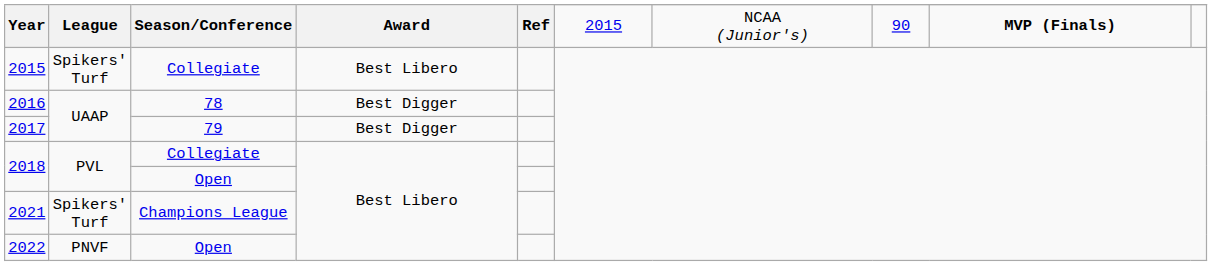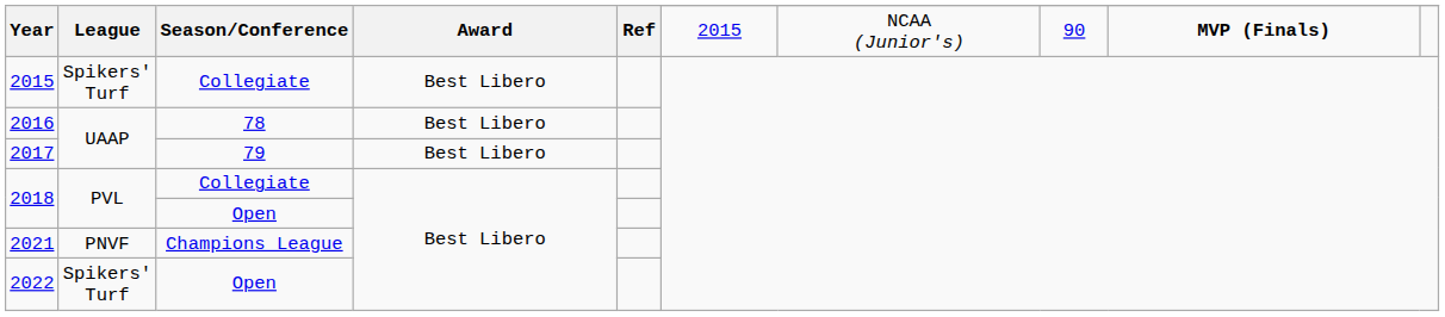2016 | Award: Best Digger -> Best Libero
2017 | Award: Best Digger -> Best Libero
2021 | League: Spikers' Turf -> PNVF
2022 | League: PNVF -> Spikers' Turf
